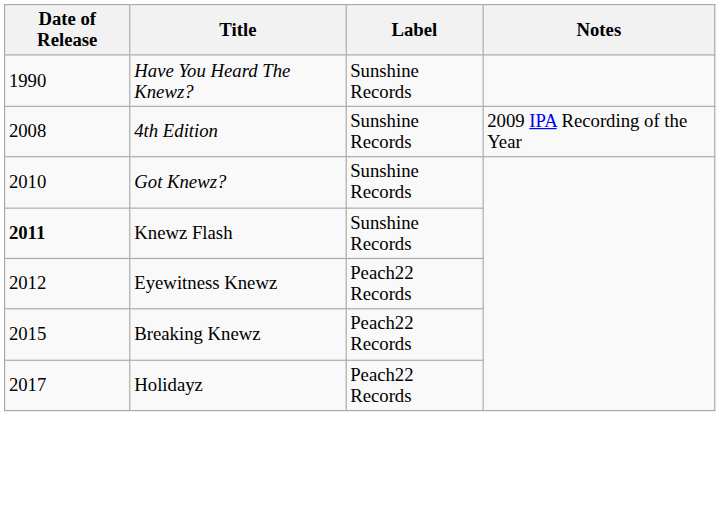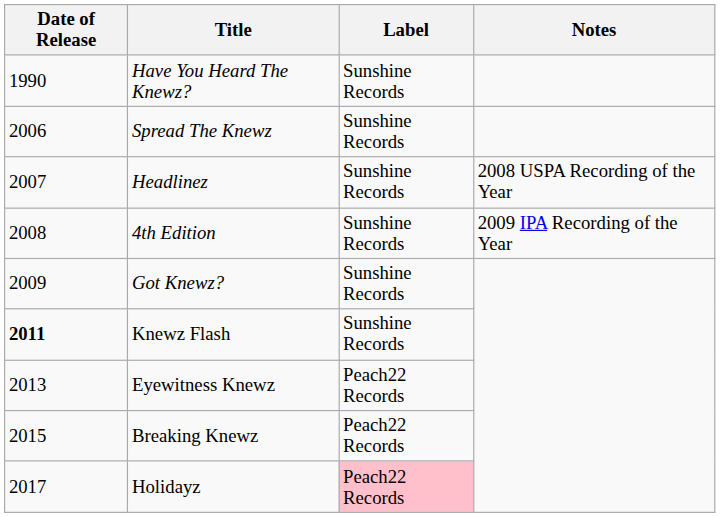+ row: 2006 | Spread The Knewz | Sunshine Records
+ row: 2007 | Headlinez | Sunshine Records | 2008 USPA Recording of the Year
Got Knewz? | Date of Release: 2010 -> 2009
Eyewitness Knewz | Date of Release: 2012 -> 2013
Holidayz | Label: no background -> pink background
